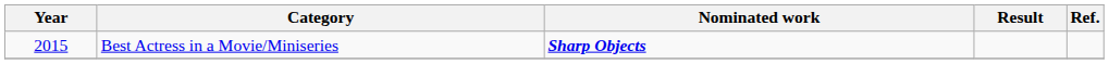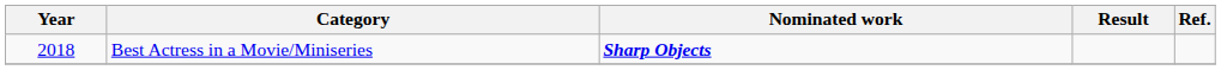Best Actress in a Movie/Miniseries | Year: 2015 -> 2018
